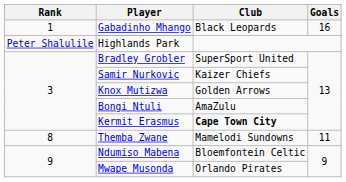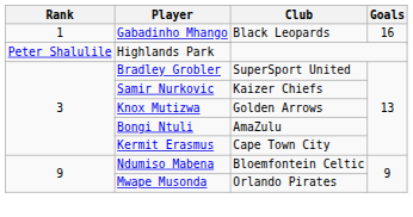Kermit Erasmus | Club: bold -> normal
- row: 8 | Themba Zwane | Mamelodi Sundowns | 11
